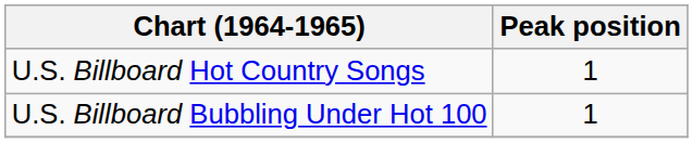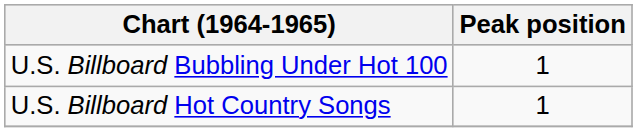rows swapped: U.S. Billboard Hot Country Songs <-> U.S. Billboard Bubbling Under Hot 100
